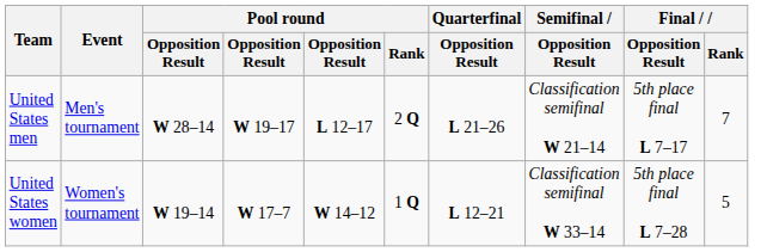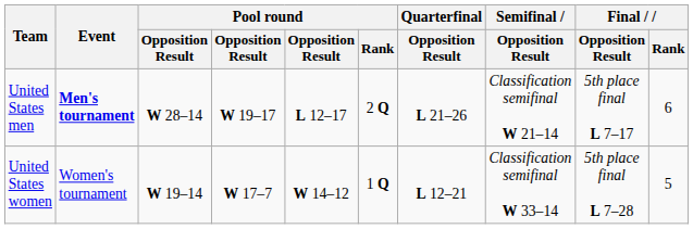United States men | Event: normal -> bold
United States men | Final / Rank: 7 -> 6
